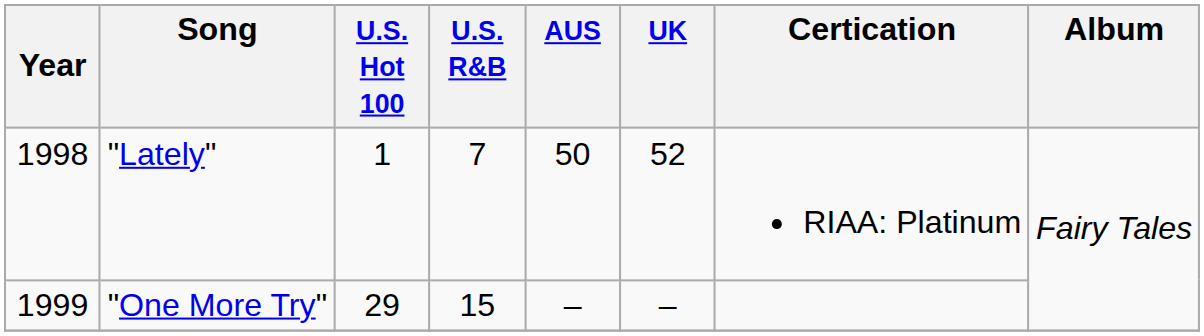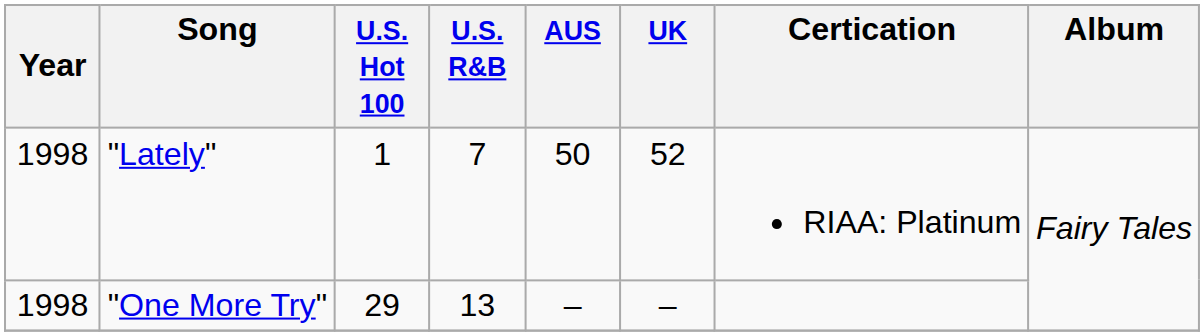"One More Try" | Year: 1999 -> 1998
"One More Try" | U.S. R&B: 15 -> 13
